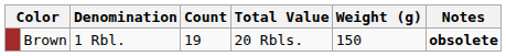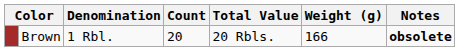Brown | Count: 19 -> 20
Brown | Weight (g): 150 -> 166
